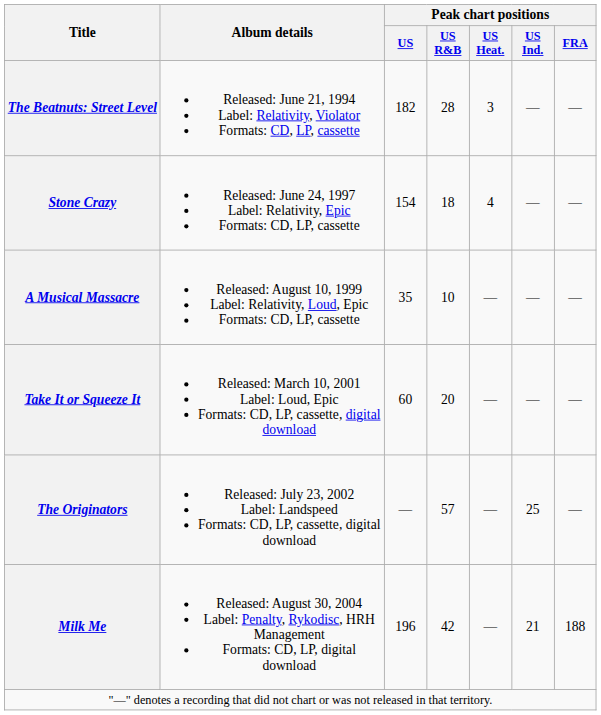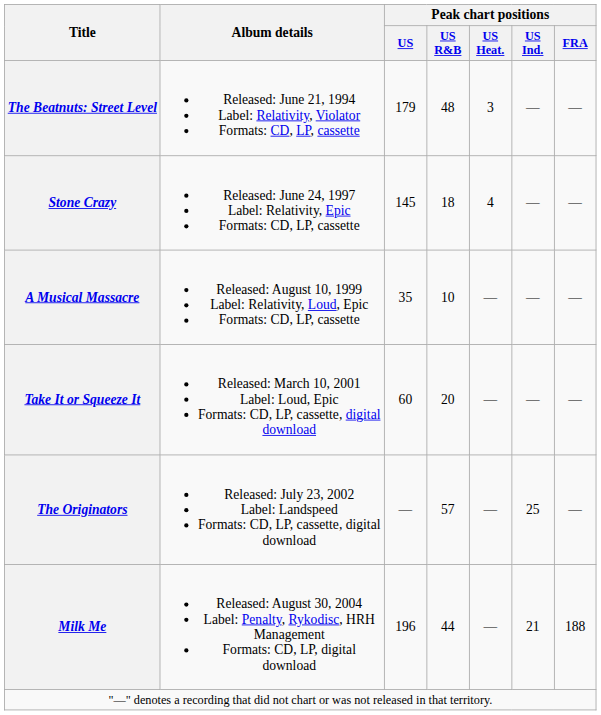The Beatnuts: Street Level | Peak chart positions / US: 182 -> 179
The Beatnuts: Street Level | Peak chart positions / US R&B: 28 -> 48
Stone Crazy | Peak chart positions / US: 154 -> 145
Milk Me | Peak chart positions / US R&B: 42 -> 44
